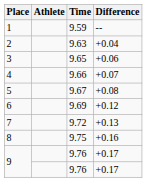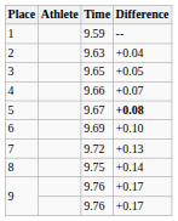3 | Difference: +0.06 -> +0.05
5 | Difference: normal -> bold
6 | Difference: +0.12 -> +0.10
8 | Difference: +0.16 -> +0.14
